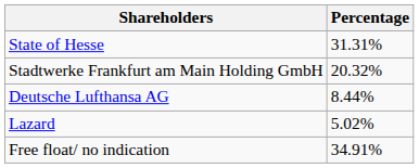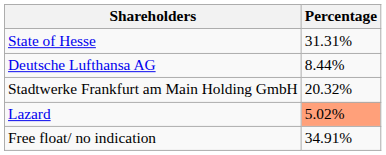rows swapped: Stadtwerke Frankfurt am Main Holding GmbH <-> Deutsche Lufthansa AG
Lazard | Percentage: no background -> lightsalmon background
